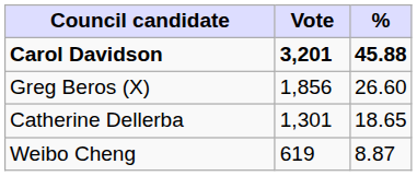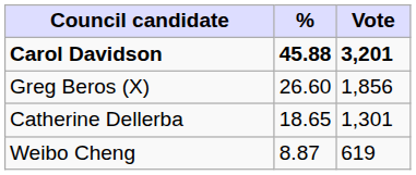columns swapped: Vote <-> %
